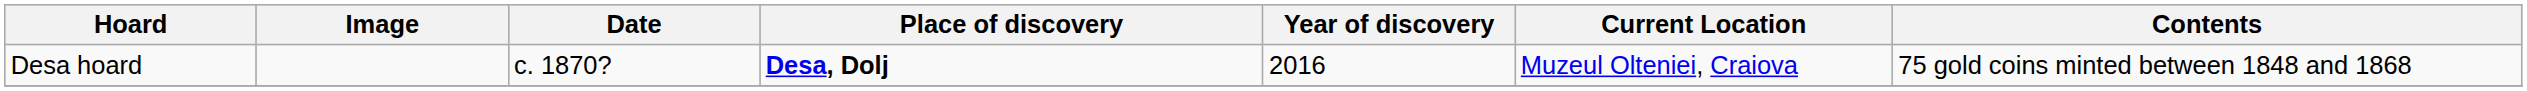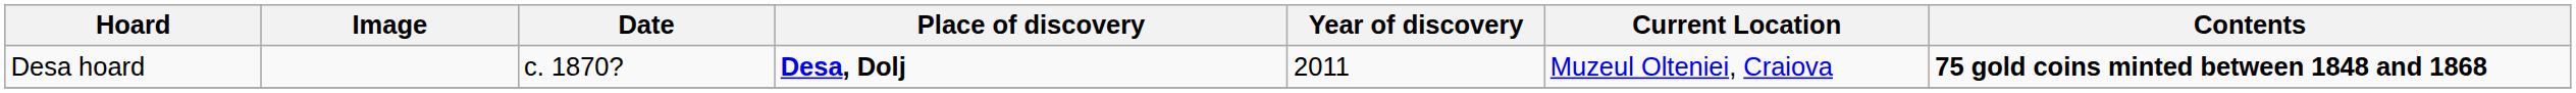Desa hoard | Year of discovery: 2016 -> 2011
Desa hoard | Contents: normal -> bold
